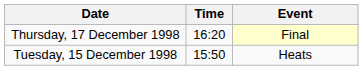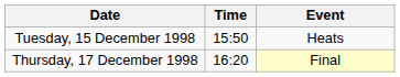rows swapped: Tuesday, 15 December 1998 <-> Thursday, 17 December 1998
